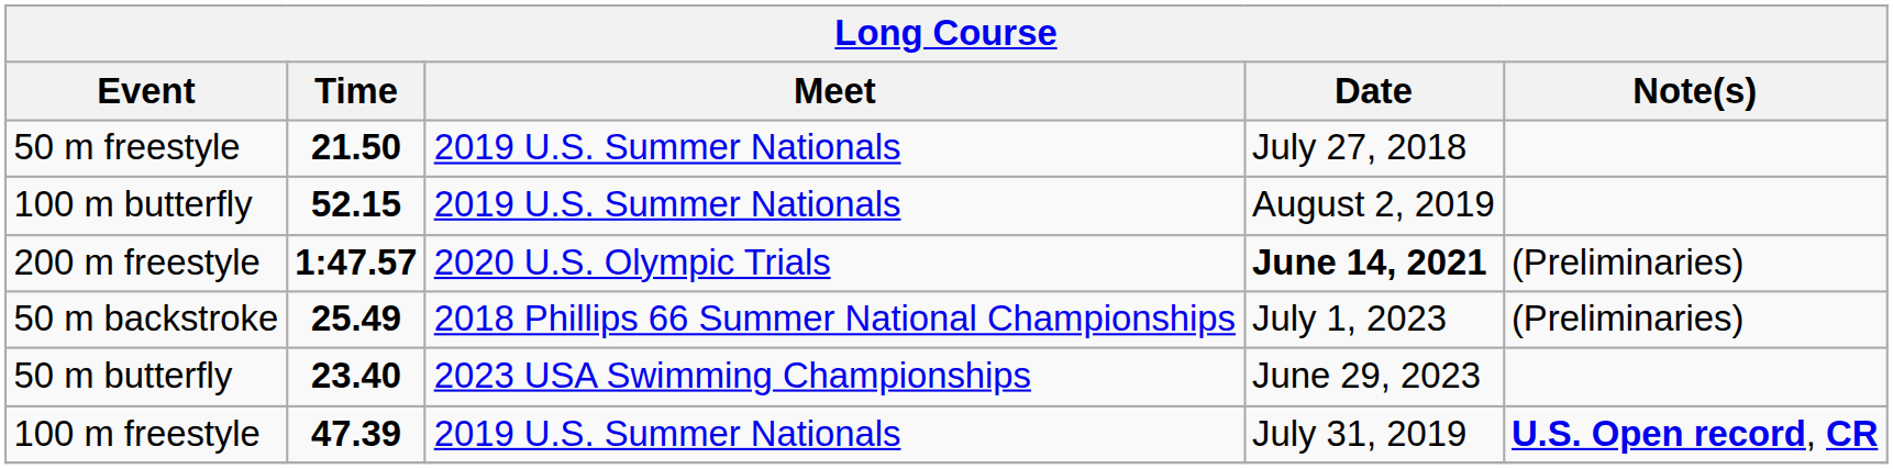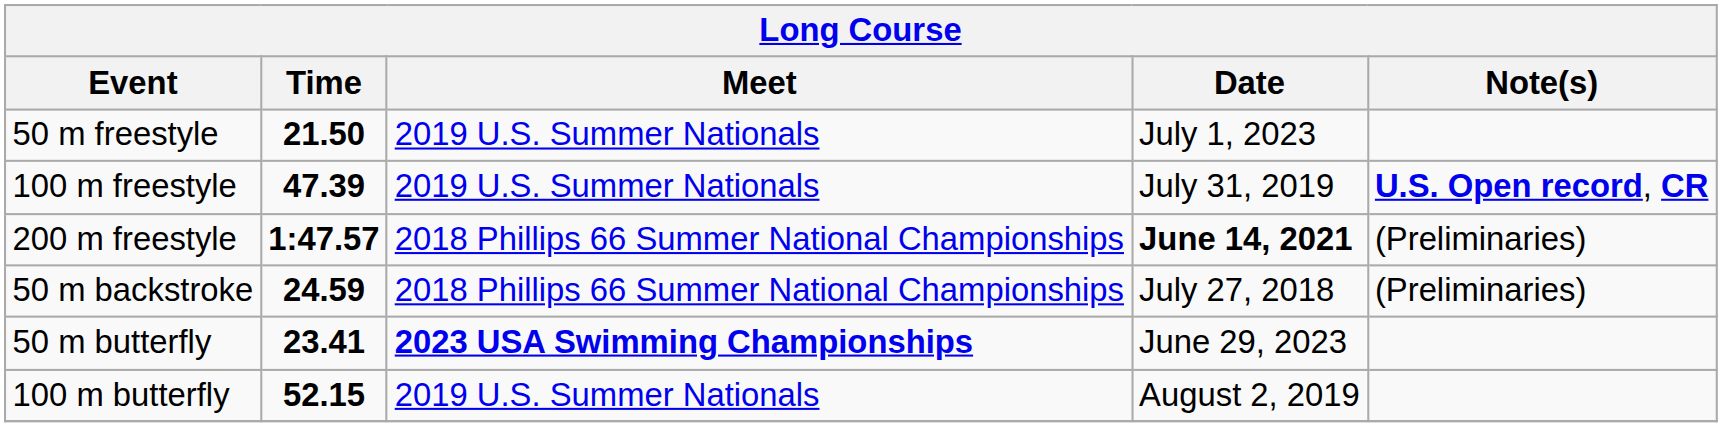50 m freestyle | Date: July 27, 2018 -> July 1, 2023
rows swapped: 100 m freestyle <-> 100 m butterfly
200 m freestyle | Meet: 2020 U.S. Olympic Trials -> 2018 Phillips 66 Summer National Championships
50 m backstroke | Time: 25.49 -> 24.59
50 m backstroke | Date: July 1, 2023 -> July 27, 2018
50 m butterfly | Time: 23.40 -> 23.41
50 m butterfly | Meet: normal -> bold
